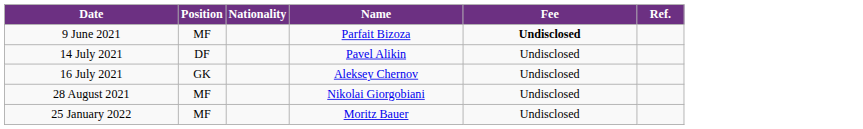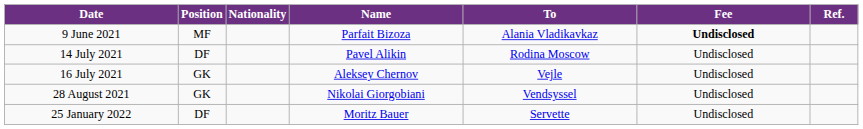+ column: To | Alania Vladikavkaz | Rodina Moscow | Vejle | Vendsyssel | Servette
28 August 2021 | Position: MF -> GK
25 January 2022 | Position: MF -> DF
